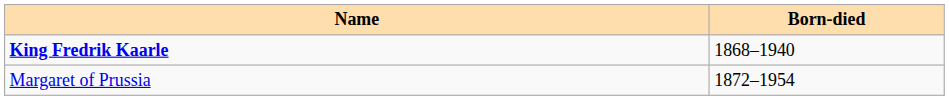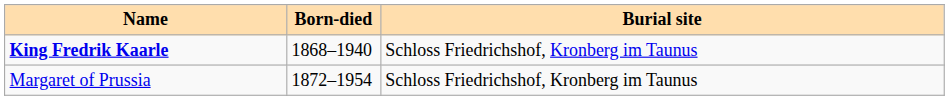+ column: Burial site | Schloss Friedrichshof, Kronberg im Taunus | Schloss Friedrichshof, Kronberg im Taunus
